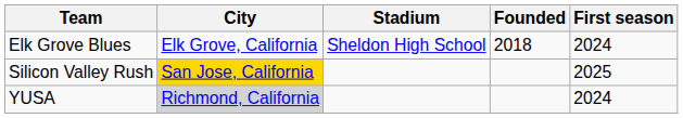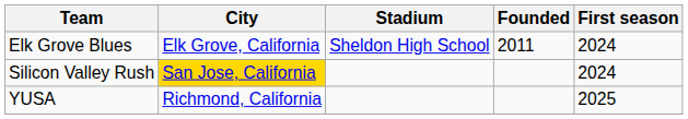Elk Grove Blues | Founded: 2018 -> 2011
Silicon Valley Rush | First season: 2025 -> 2024
YUSA | City: lightgrey background -> no background
YUSA | First season: 2024 -> 2025
